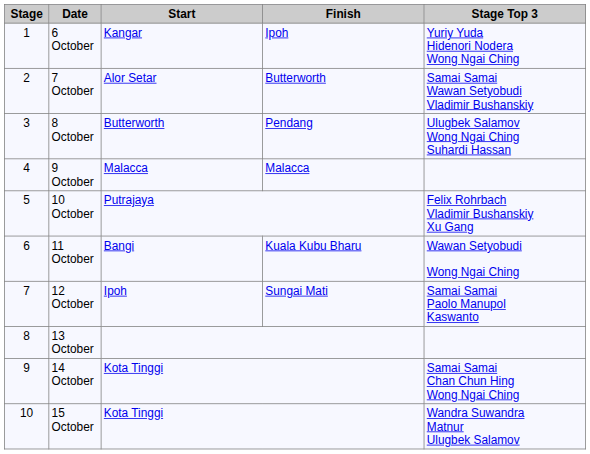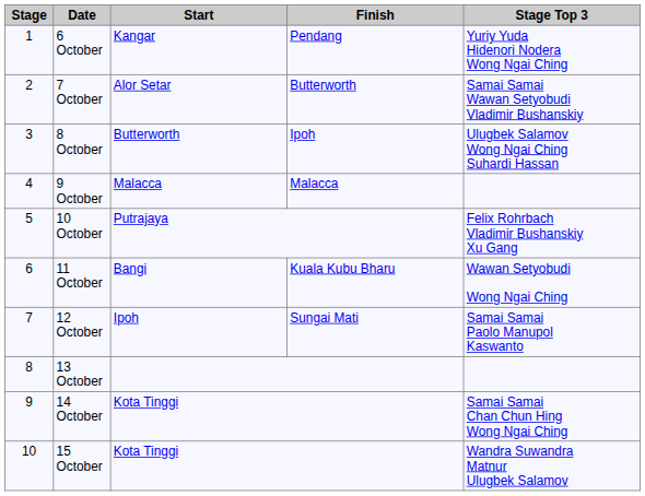6 October | Finish: Ipoh -> Pendang
8 October | Finish: Pendang -> Ipoh
